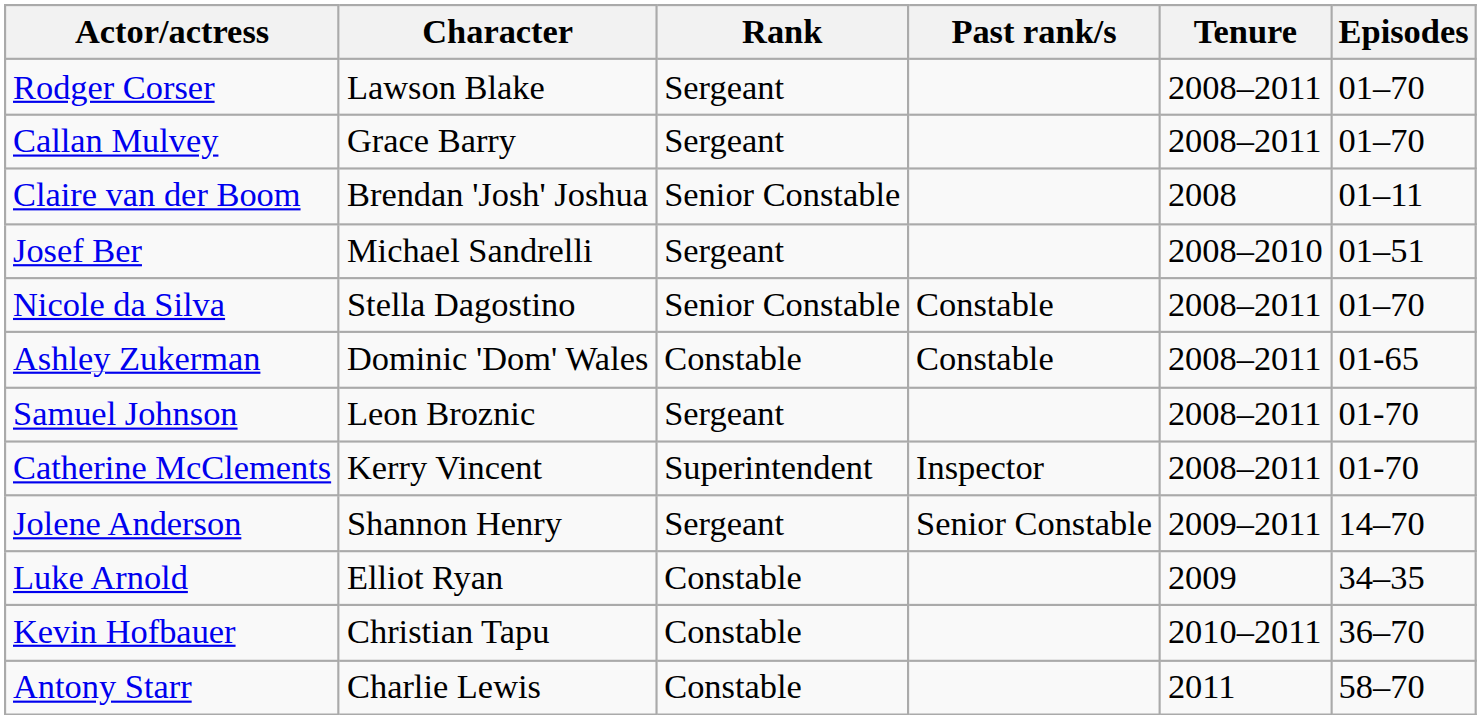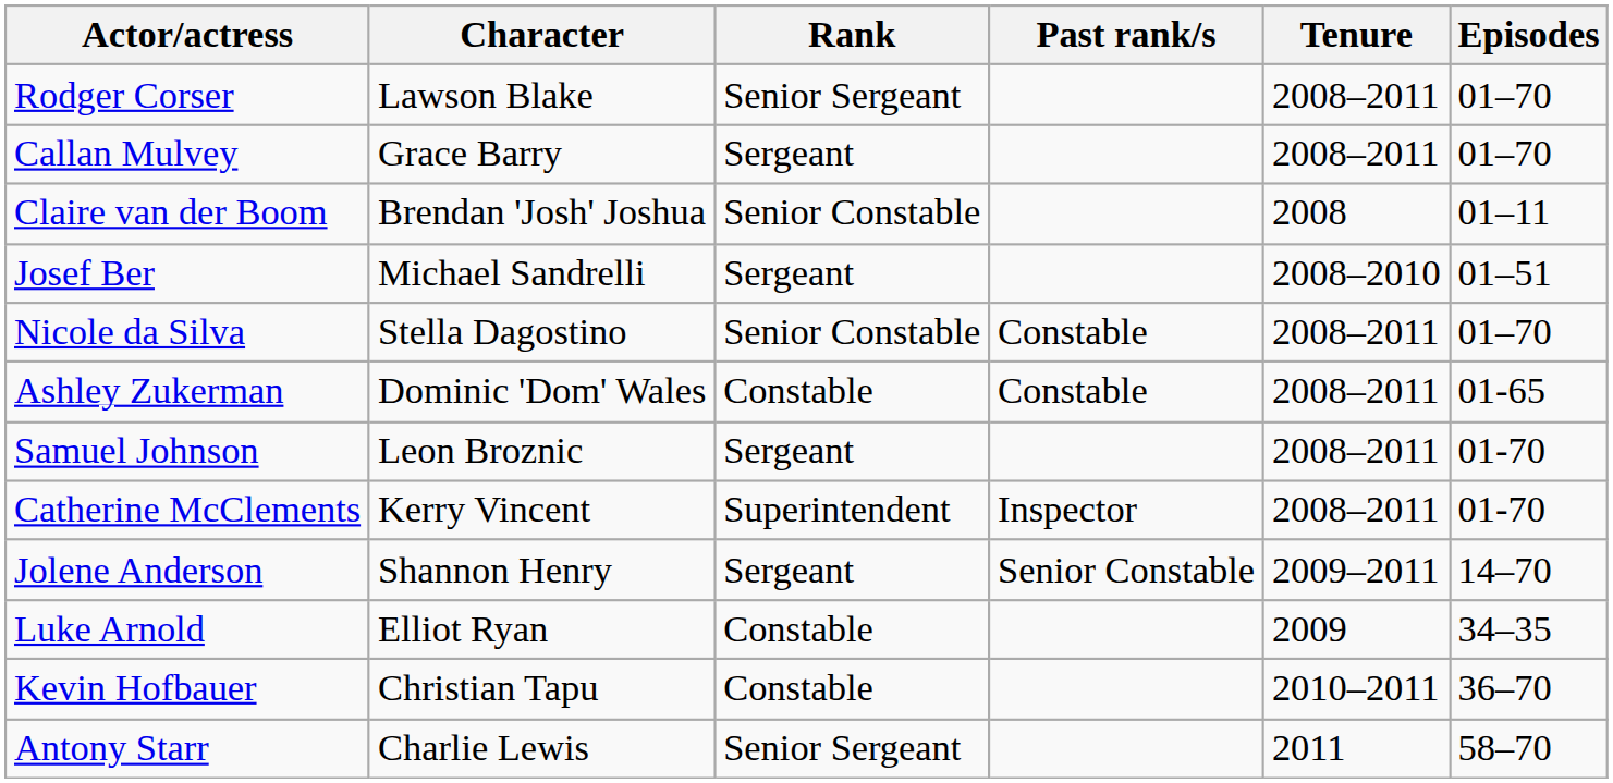Rodger Corser | Rank: Sergeant -> Senior Sergeant
Antony Starr | Rank: Constable -> Senior Sergeant
